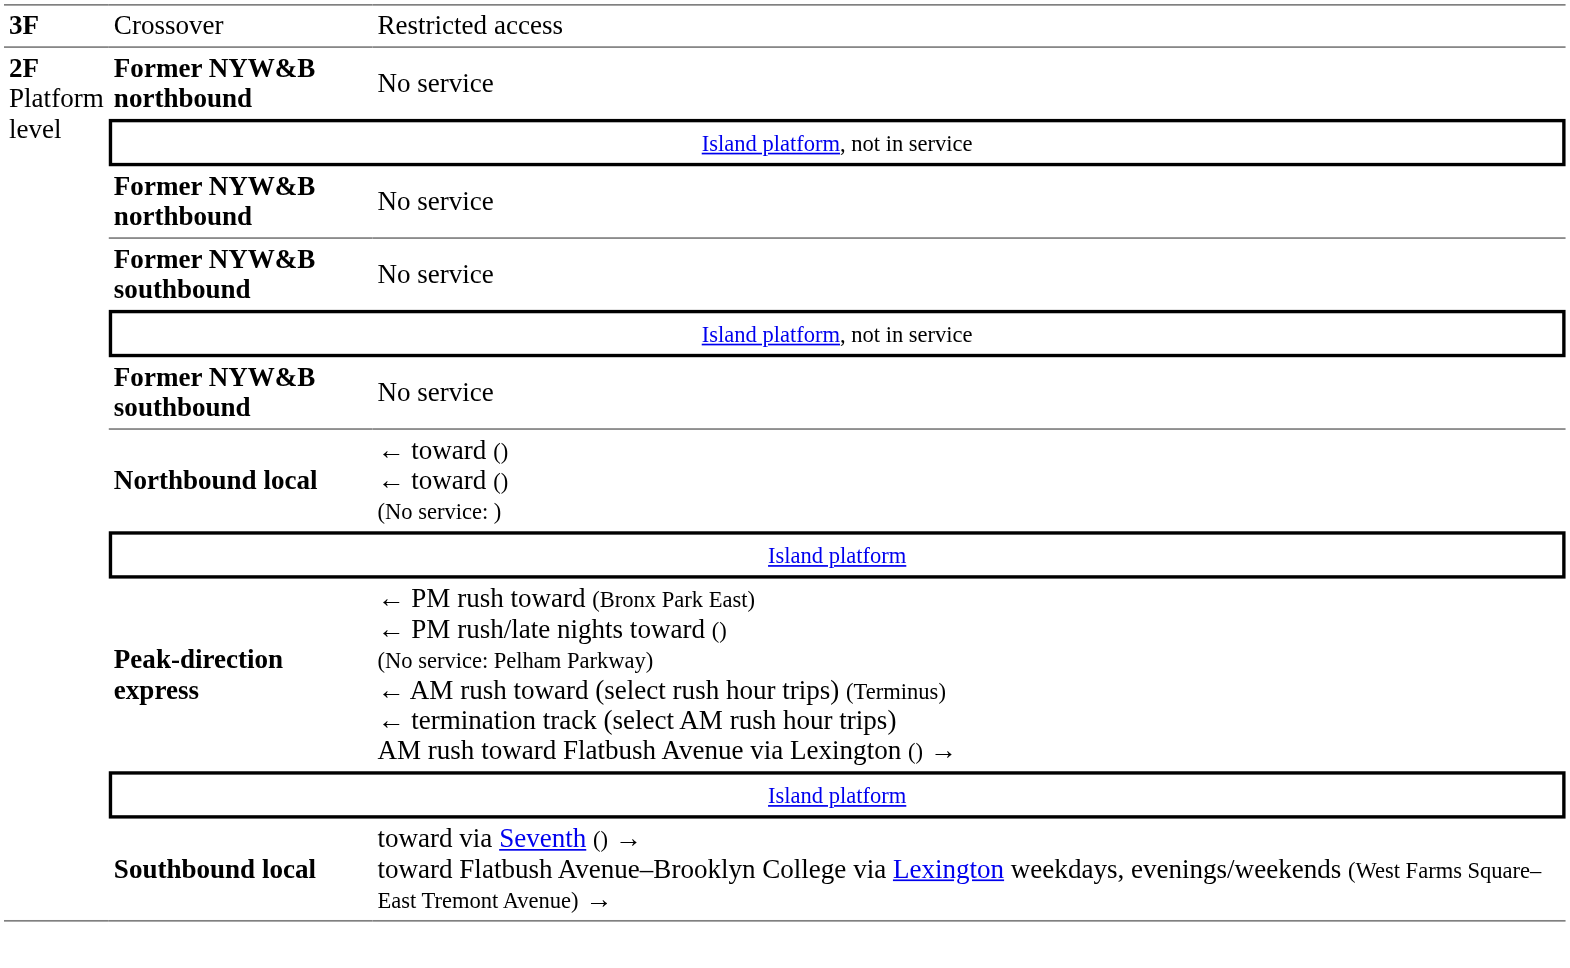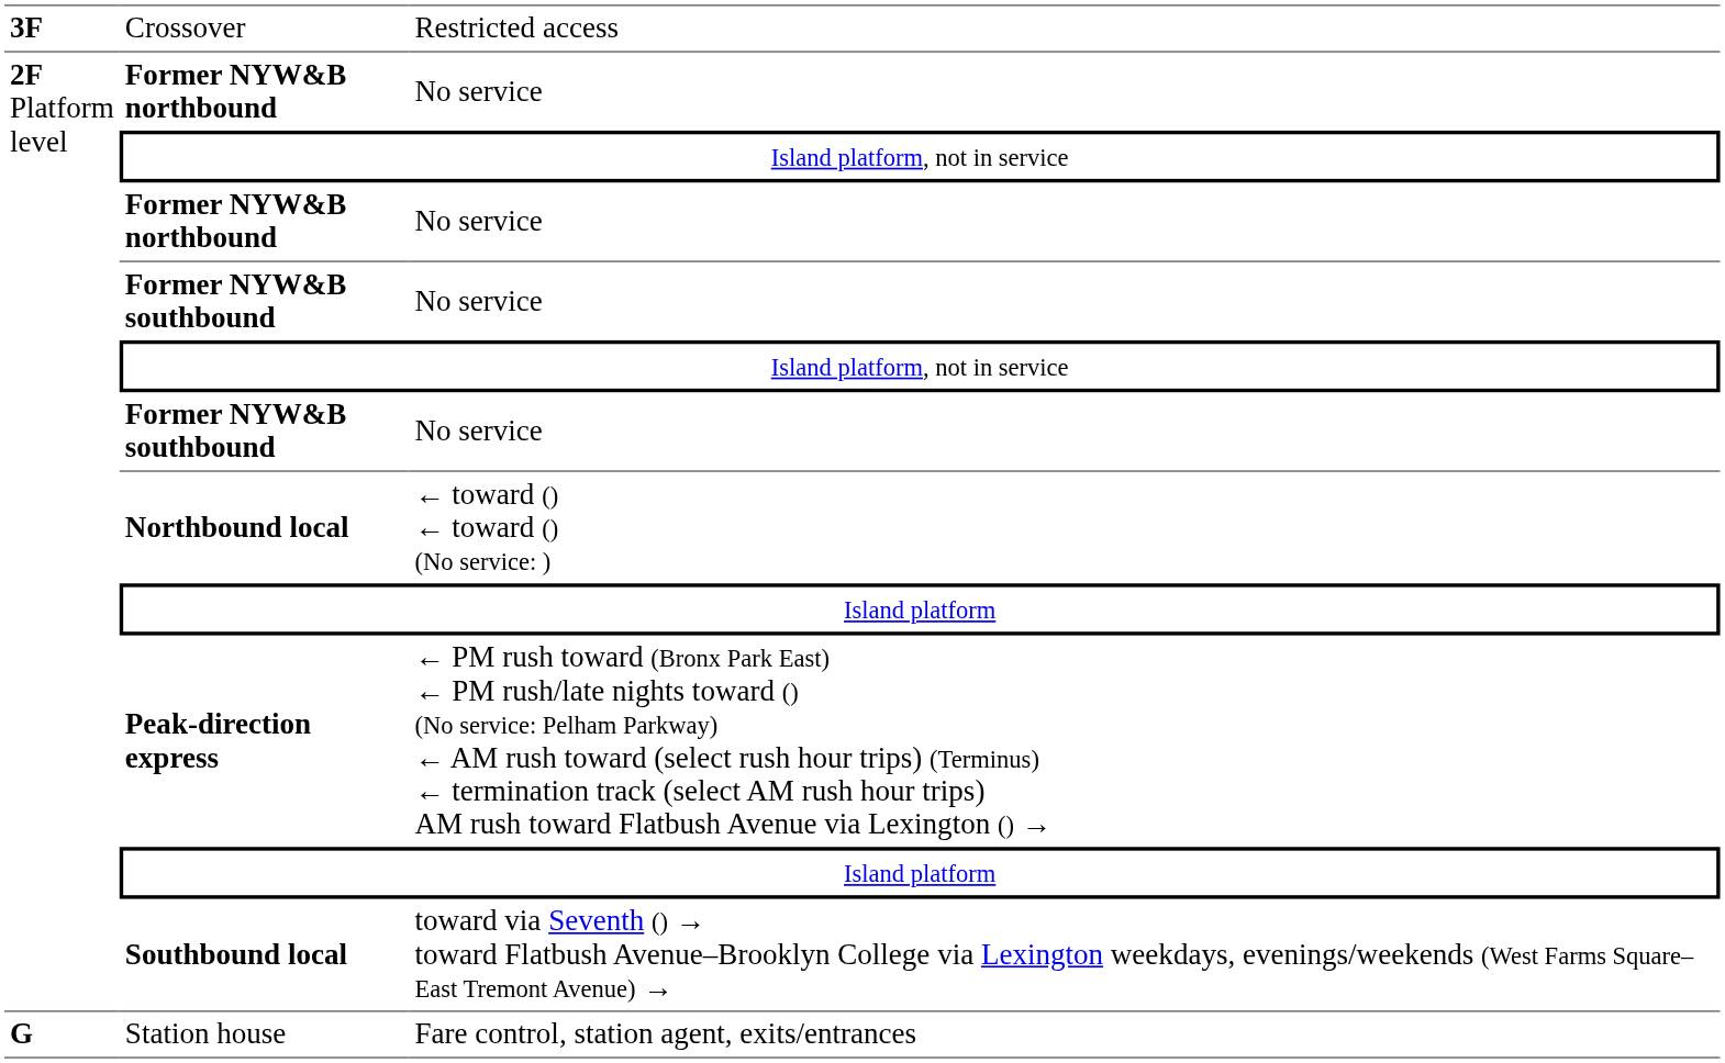+ row: G | Station house | Fare control, station agent, exits/entrances
